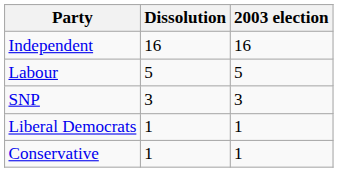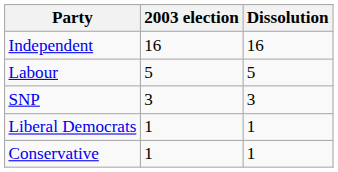columns swapped: 2003 election <-> Dissolution
